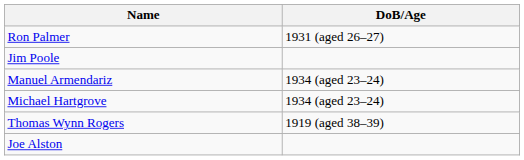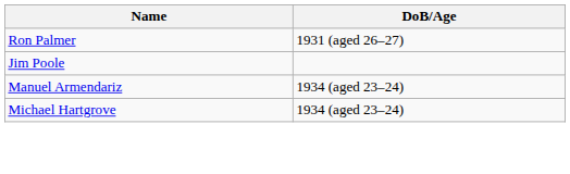- row: Thomas Wynn Rogers | 1919 (aged 38–39)
- row: Joe Alston
